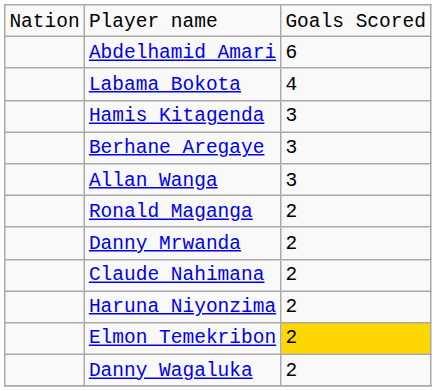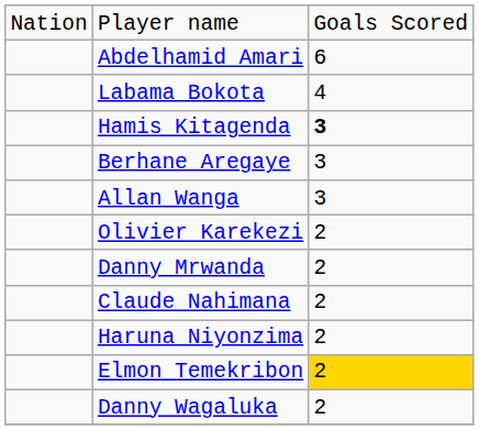Hamis Kitagenda | column 3: normal -> bold
+ row: Olivier Karekezi | 2
- row: Ronald Maganga | 2
